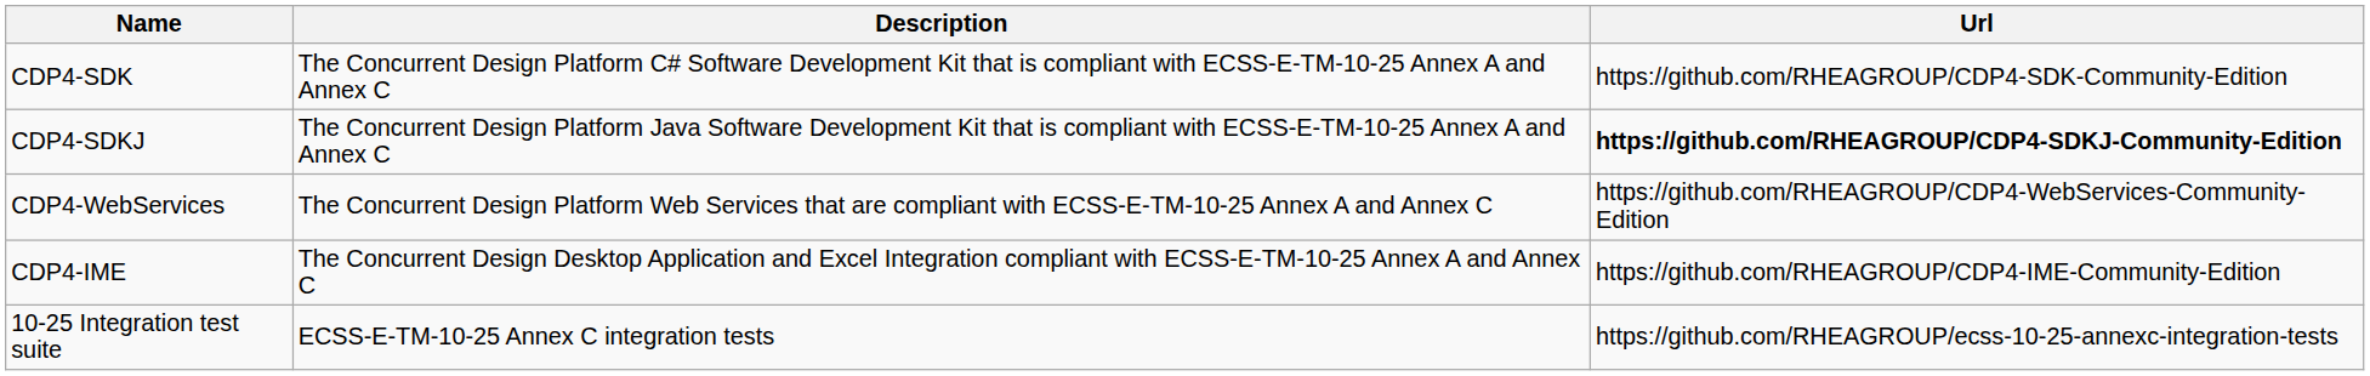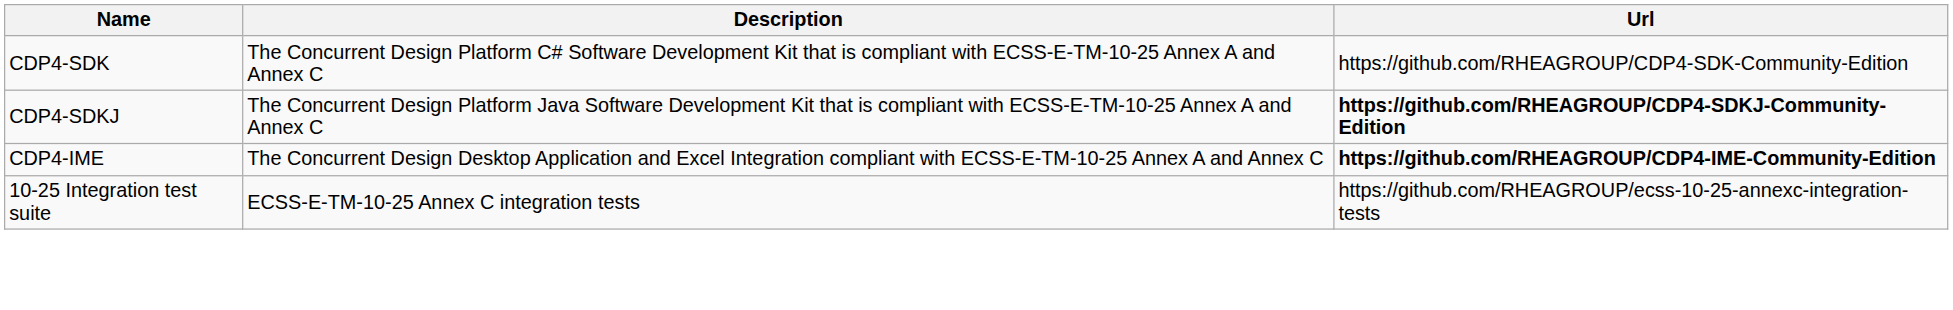- row: CDP4-WebServices | The Concurrent Design Platform Web Services that are compliant with ECSS-E-TM-10-25 Annex A and Annex C | https://github.com/RHEAGROUP/CDP4-WebServices-Community-Edition
CDP4-IME | Url: normal -> bold
